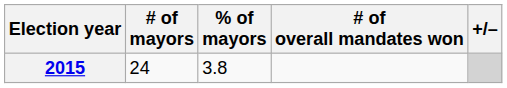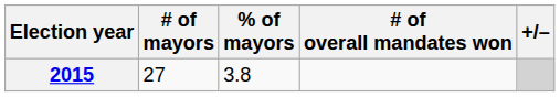2015 | # of mayors: 24 -> 27
